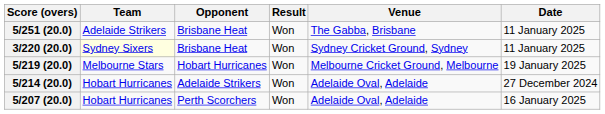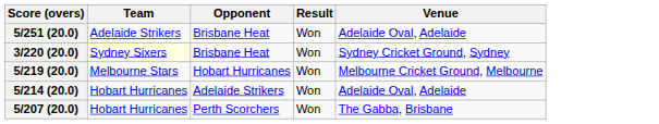- column: Date | 11 January 2025 | 11 January 2025 | 19 January 2025 | 27 December 2024 | 16 January 2025
5/251 (20.0) | Venue: The Gabba, Brisbane -> Adelaide Oval, Adelaide
5/207 (20.0) | Venue: Adelaide Oval, Adelaide -> The Gabba, Brisbane
